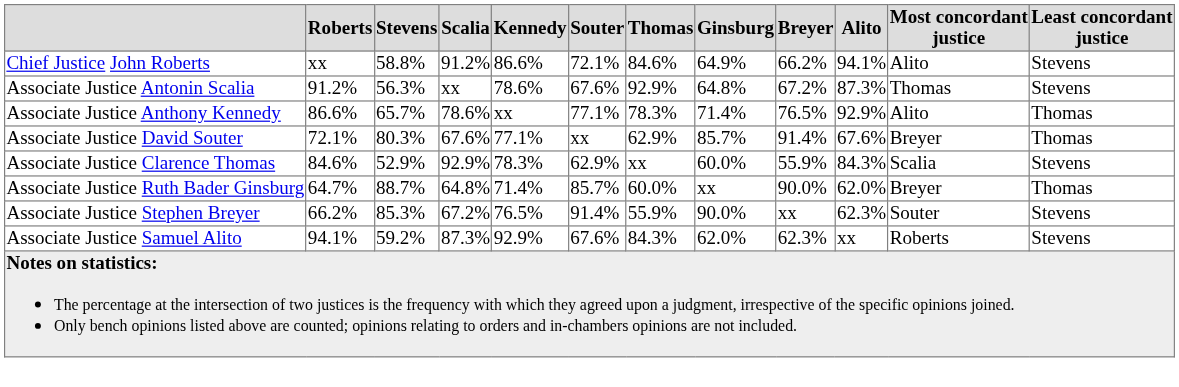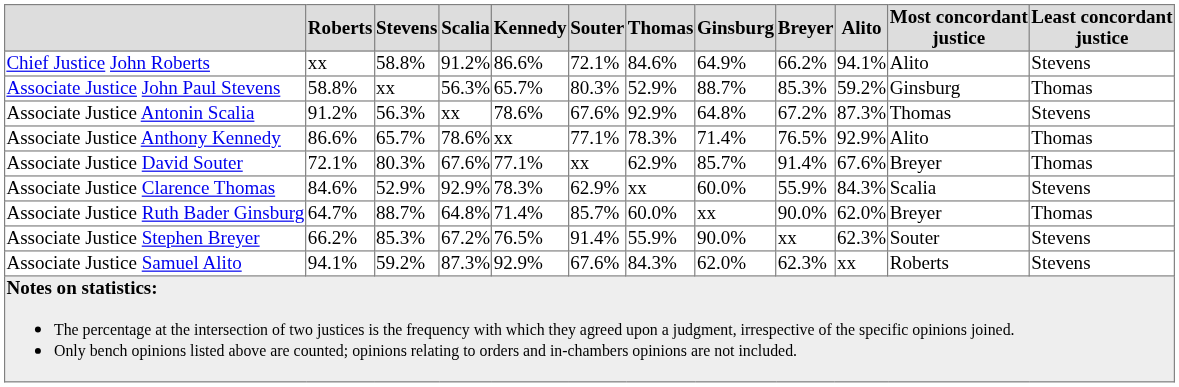+ row: Associate Justice John Paul Stevens | 58.8% | xx | 56.3% | 65.7% | 80.3% | 52.9% | 88.7% | 85.3% | 59.2% | Ginsburg | Thomas
